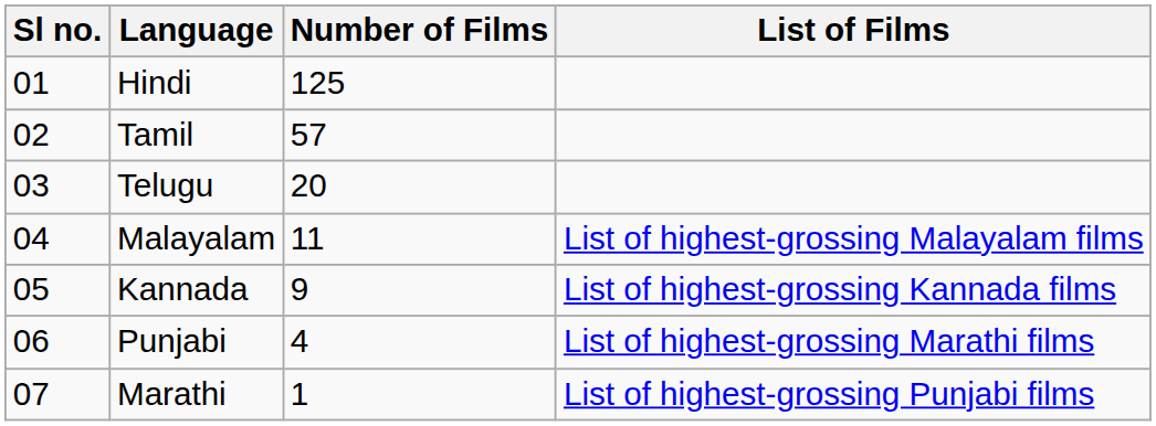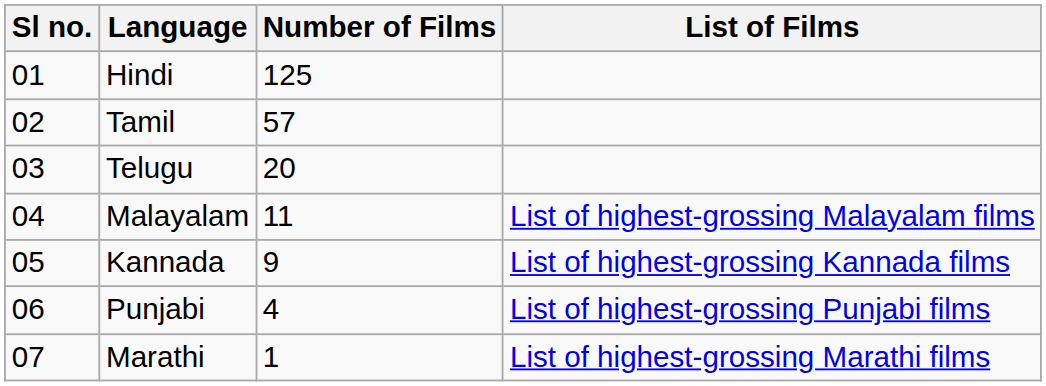Punjabi | List of Films: List of highest-grossing Marathi films -> List of highest-grossing Punjabi films
Marathi | List of Films: List of highest-grossing Punjabi films -> List of highest-grossing Marathi films
